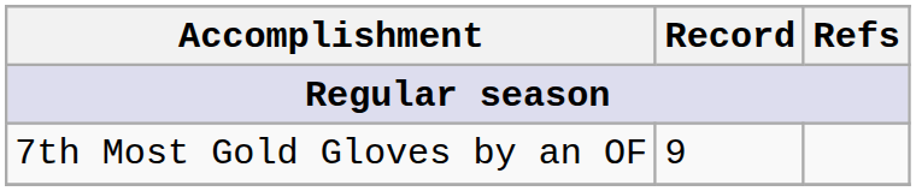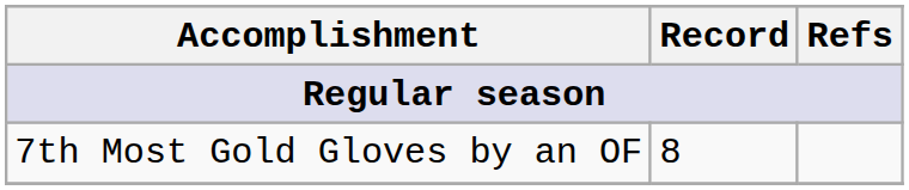7th Most Gold Gloves by an OF | Record: 9 -> 8
